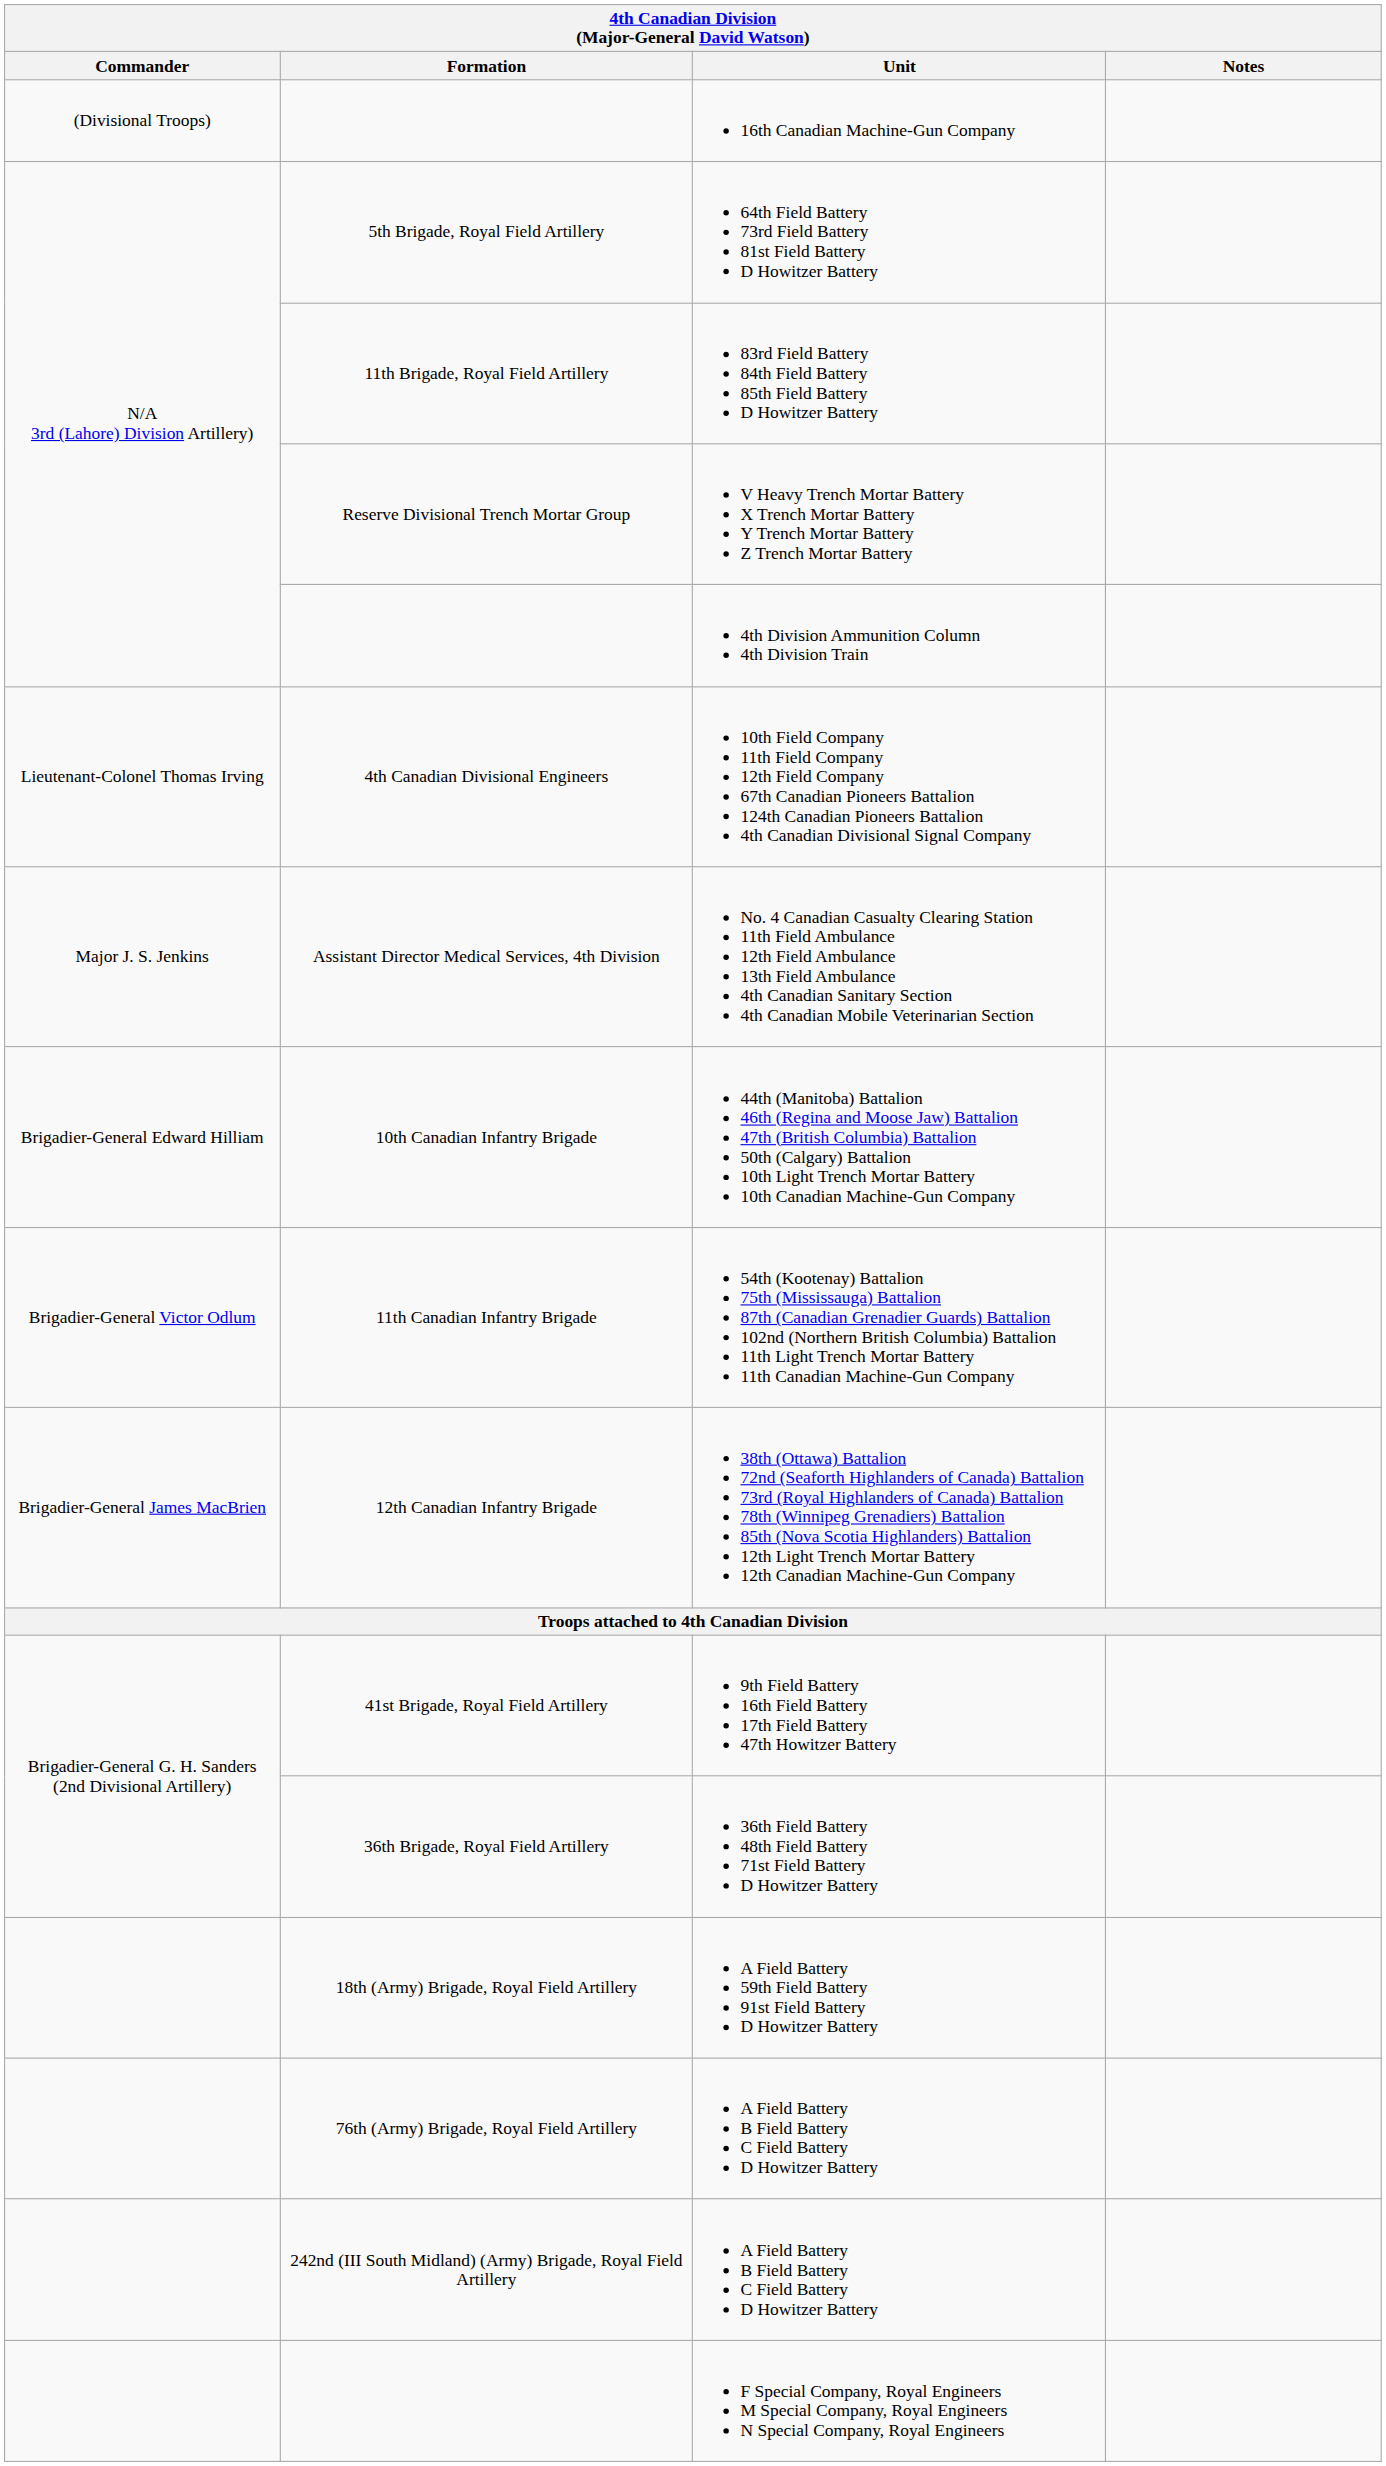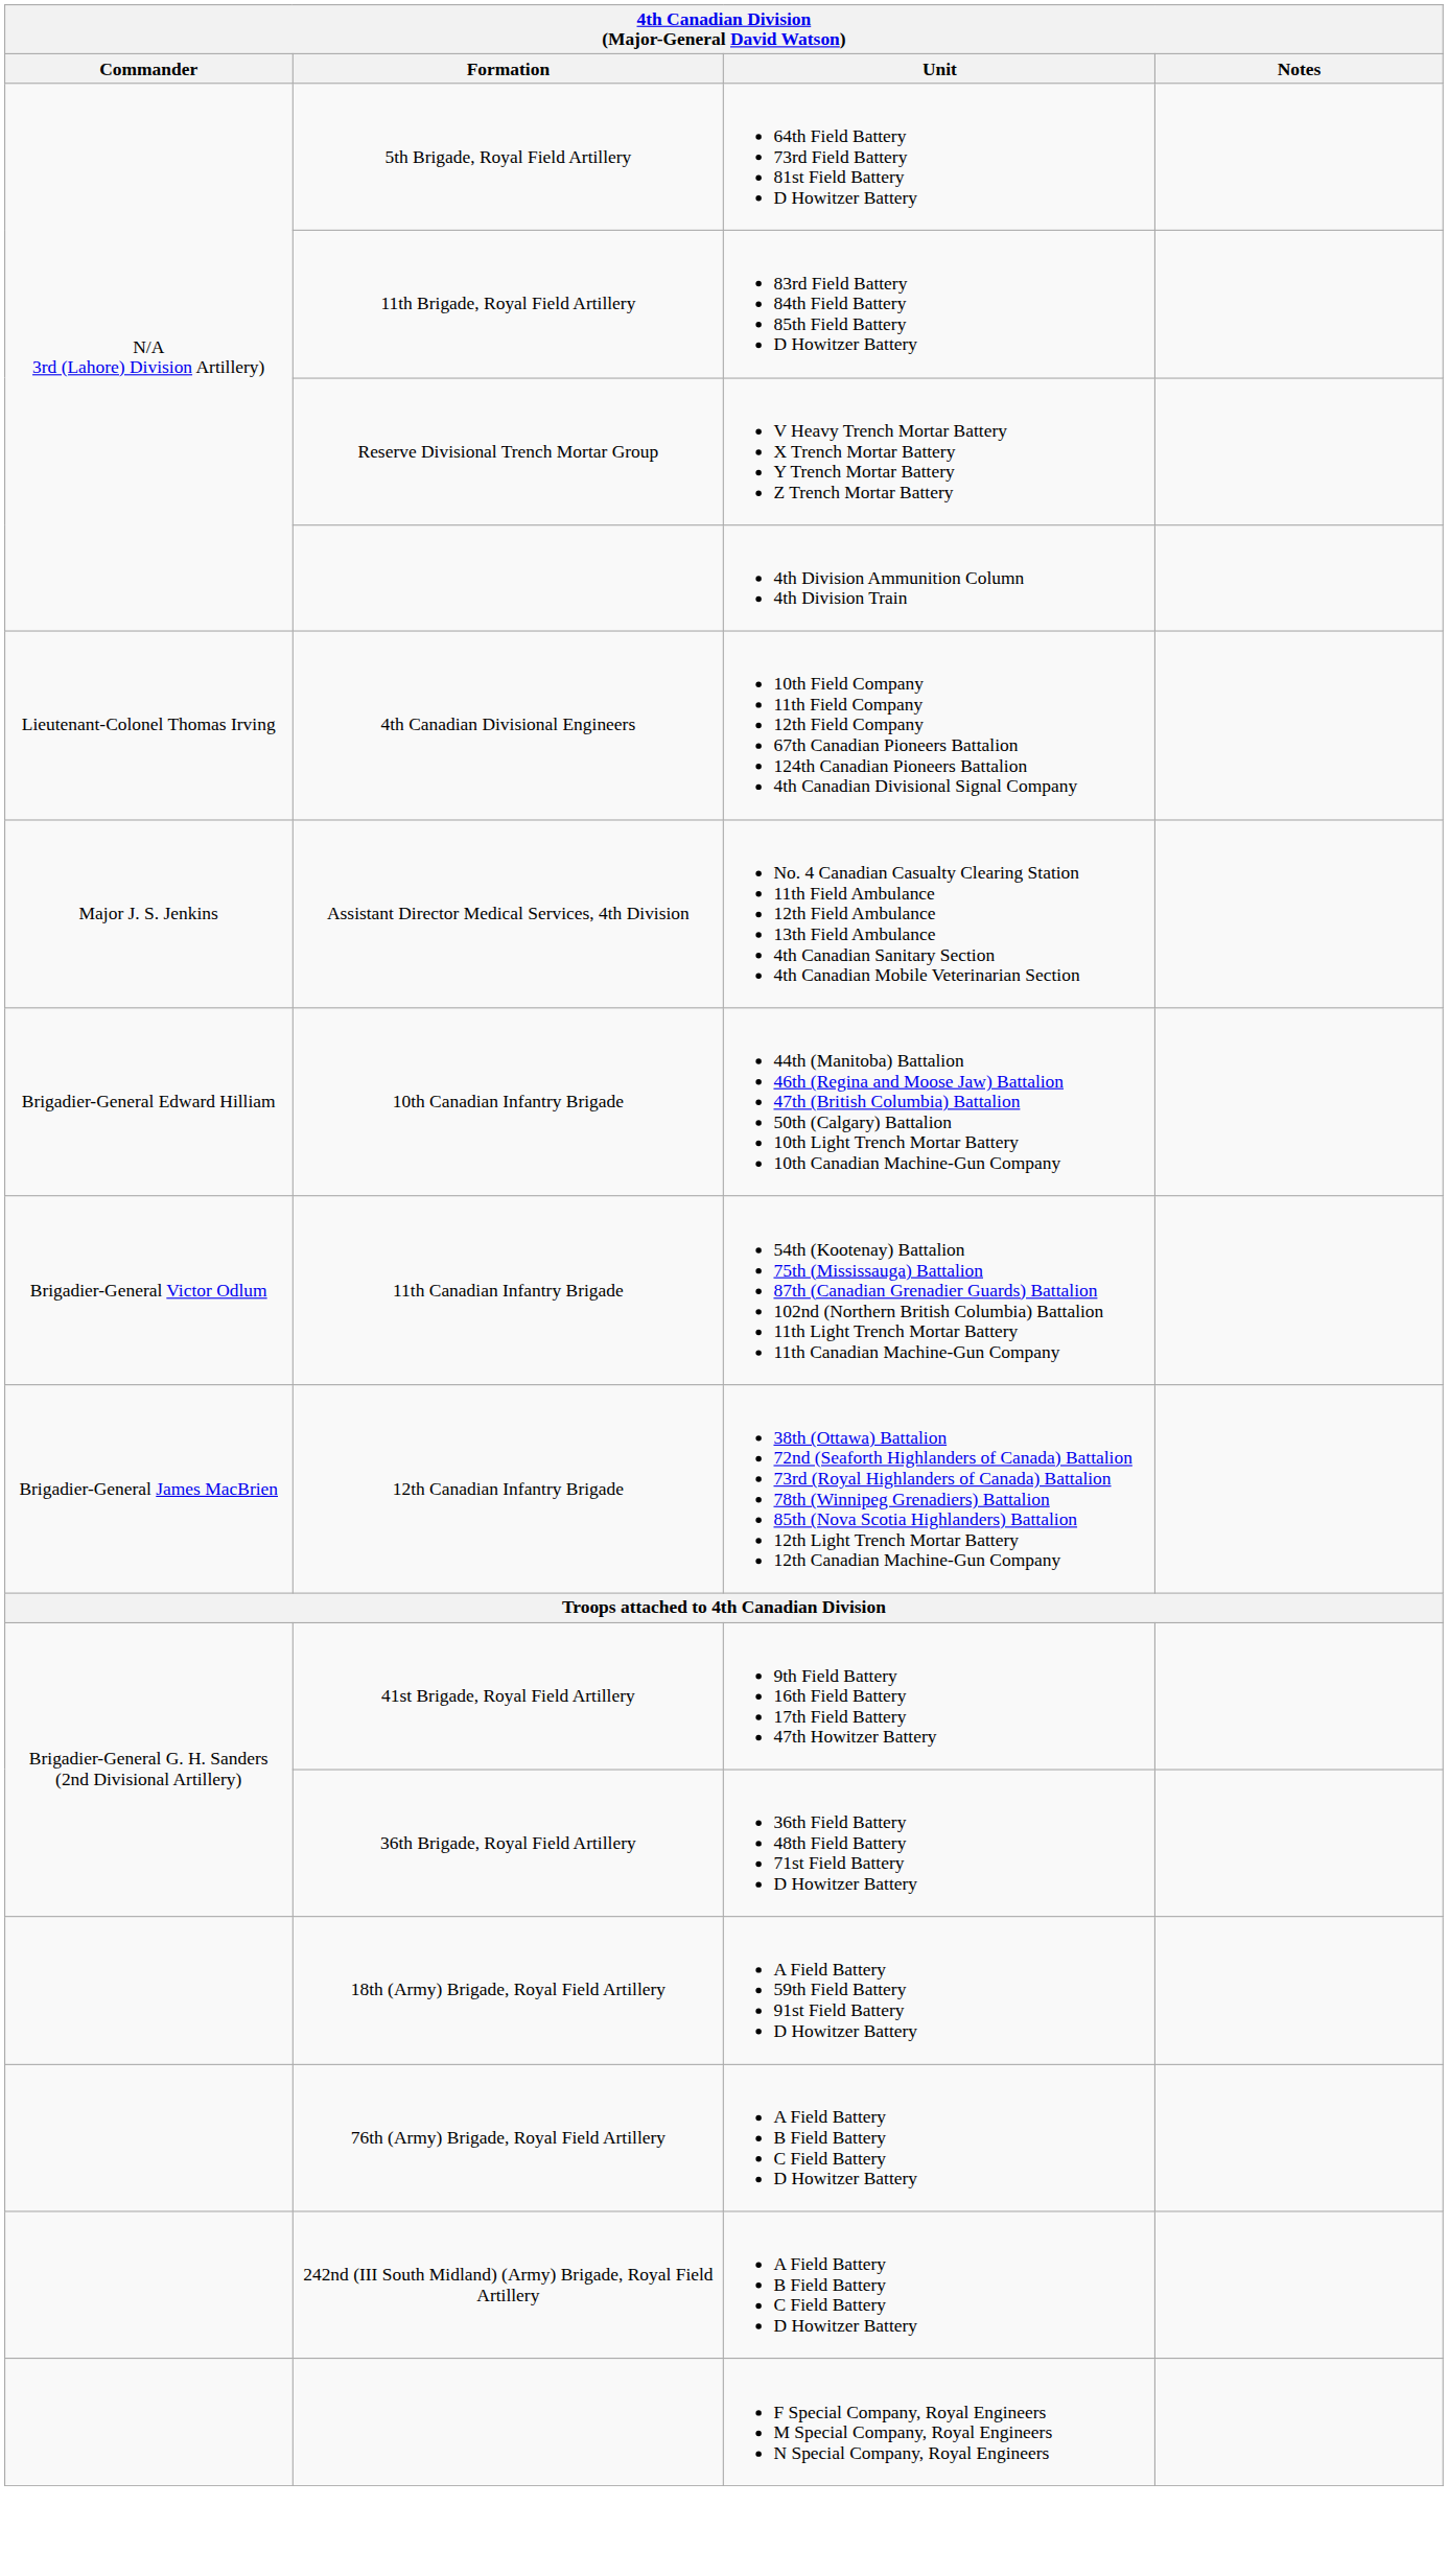- row: (Divisional Troops) | 16th Canadian Machine-Gun Company
